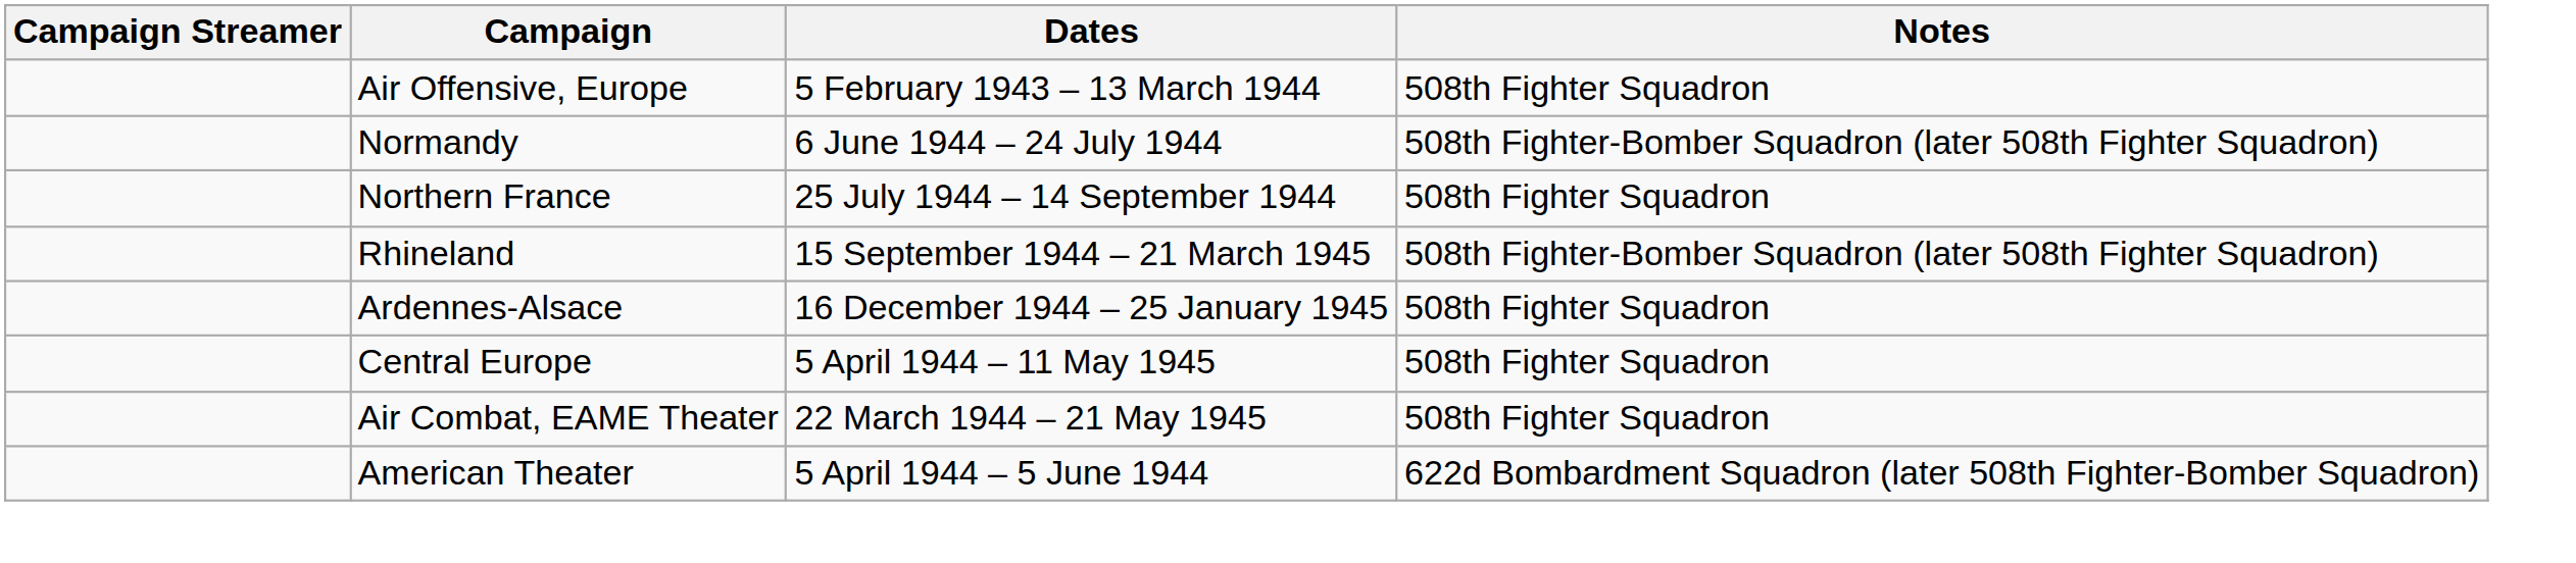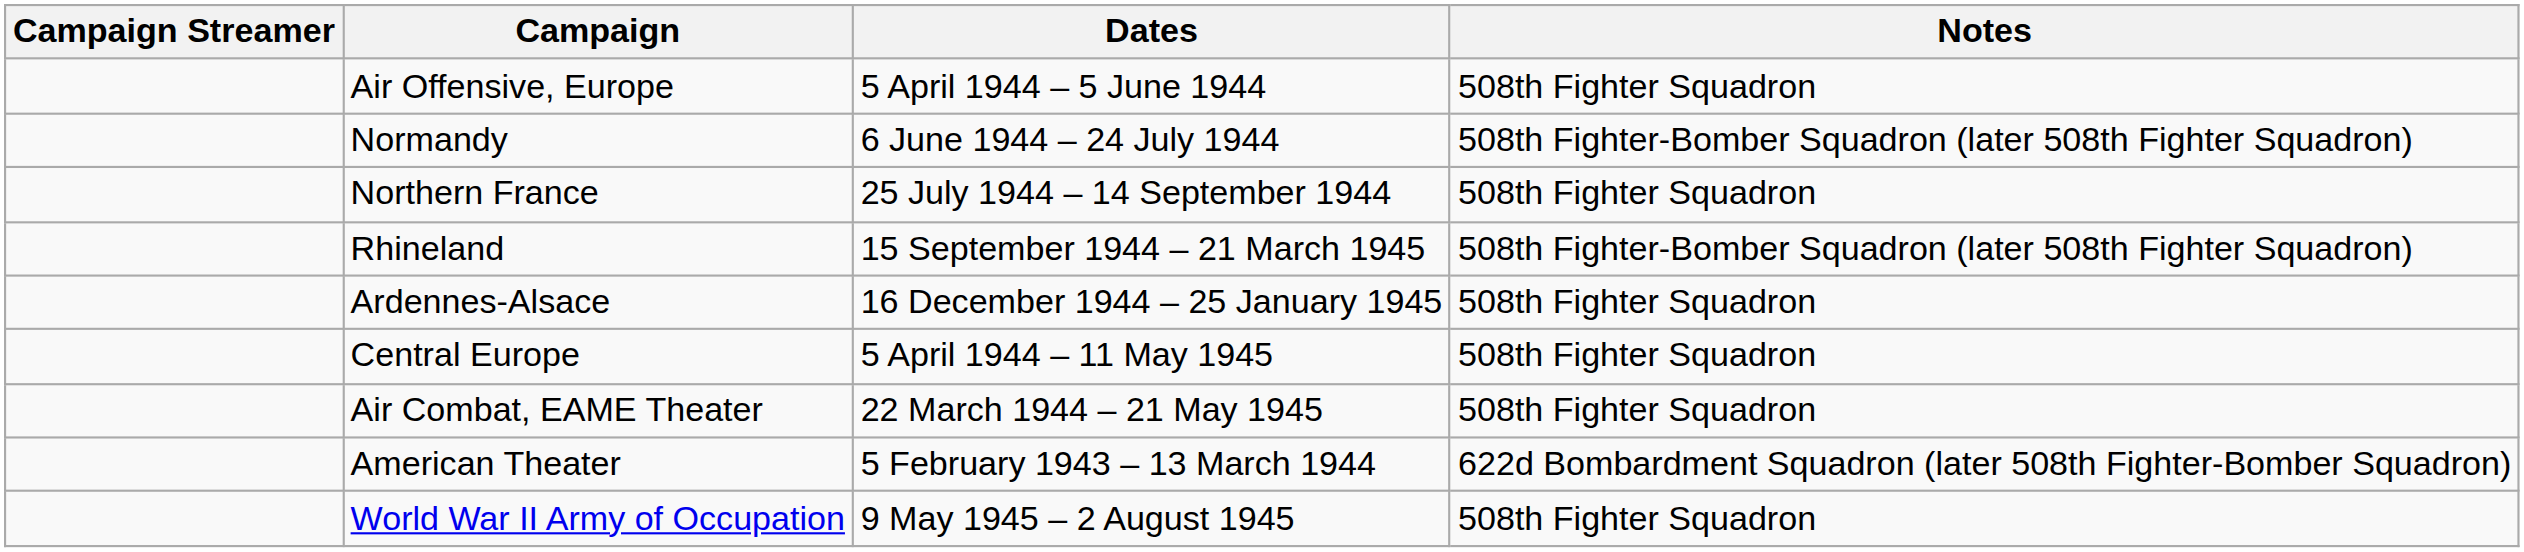Air Offensive, Europe | Dates: 5 February 1943 – 13 March 1944 -> 5 April 1944 – 5 June 1944
American Theater | Dates: 5 April 1944 – 5 June 1944 -> 5 February 1943 – 13 March 1944
+ row: World War II Army of Occupation | 9 May 1945 – 2 August 1945 | 508th Fighter Squadron
